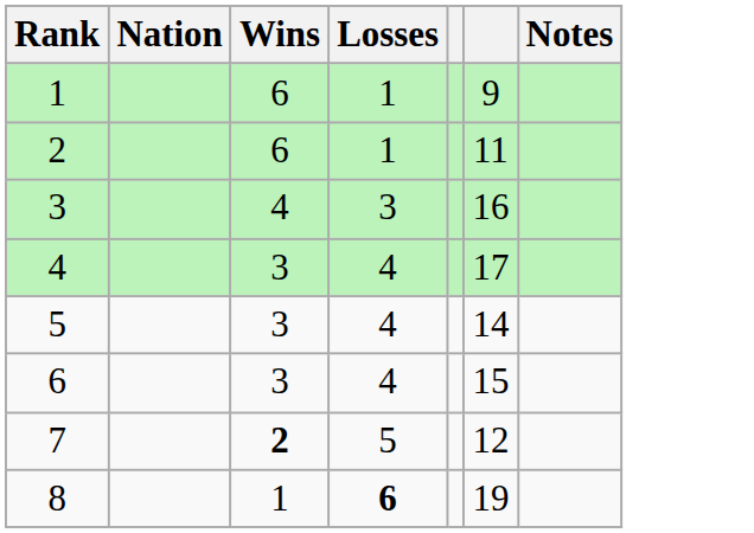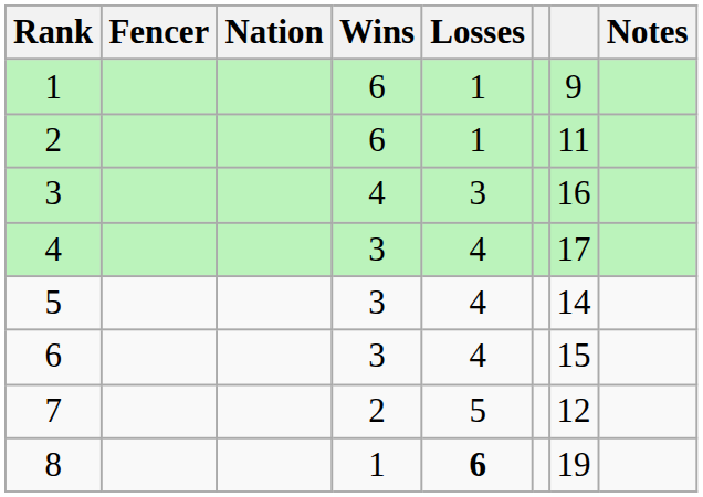+ column: Fencer
7 | Wins: bold -> normal
